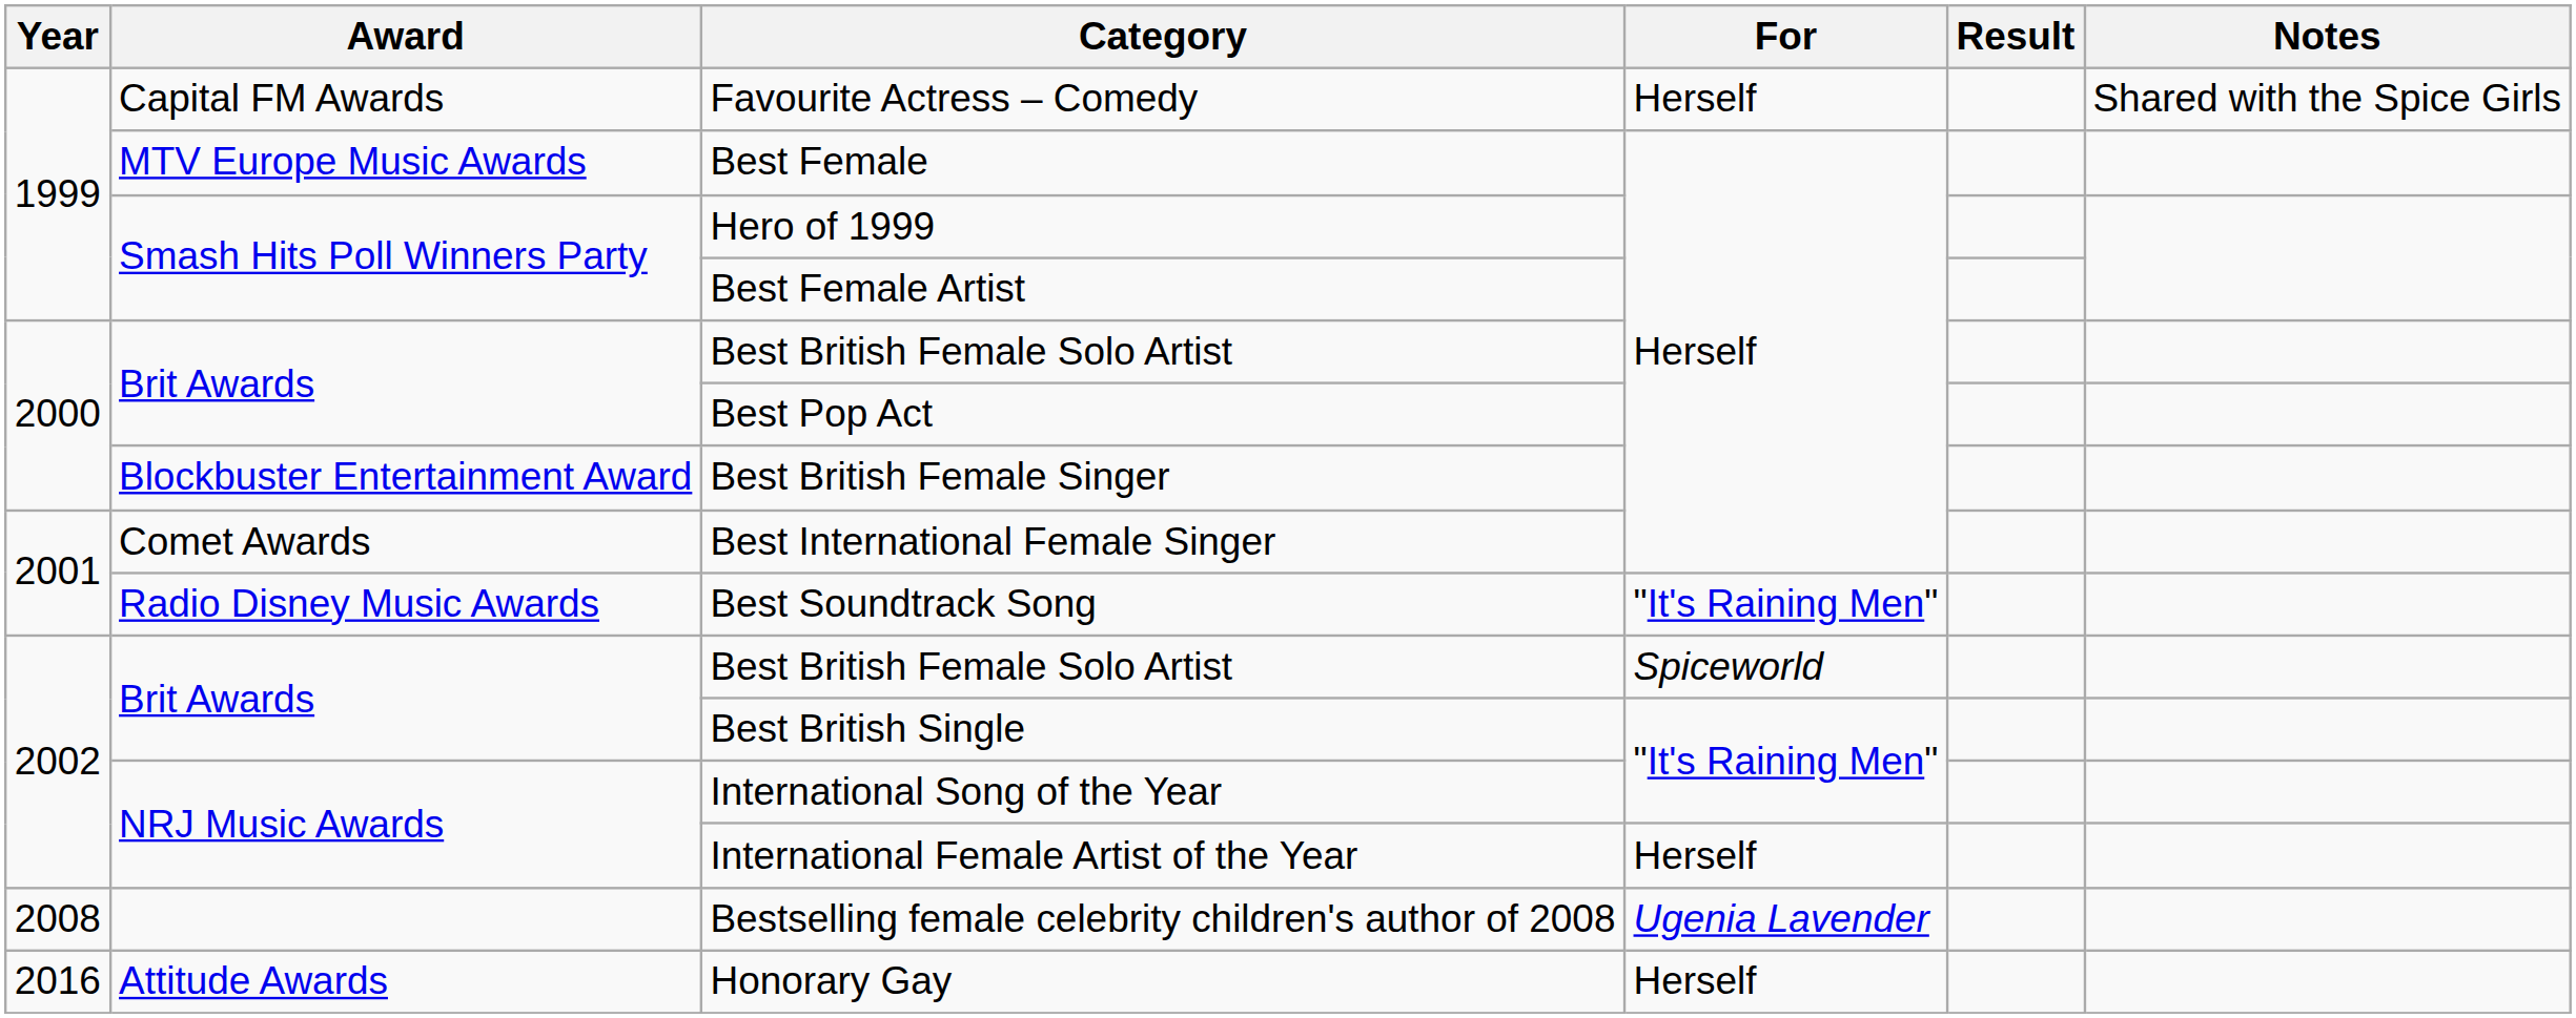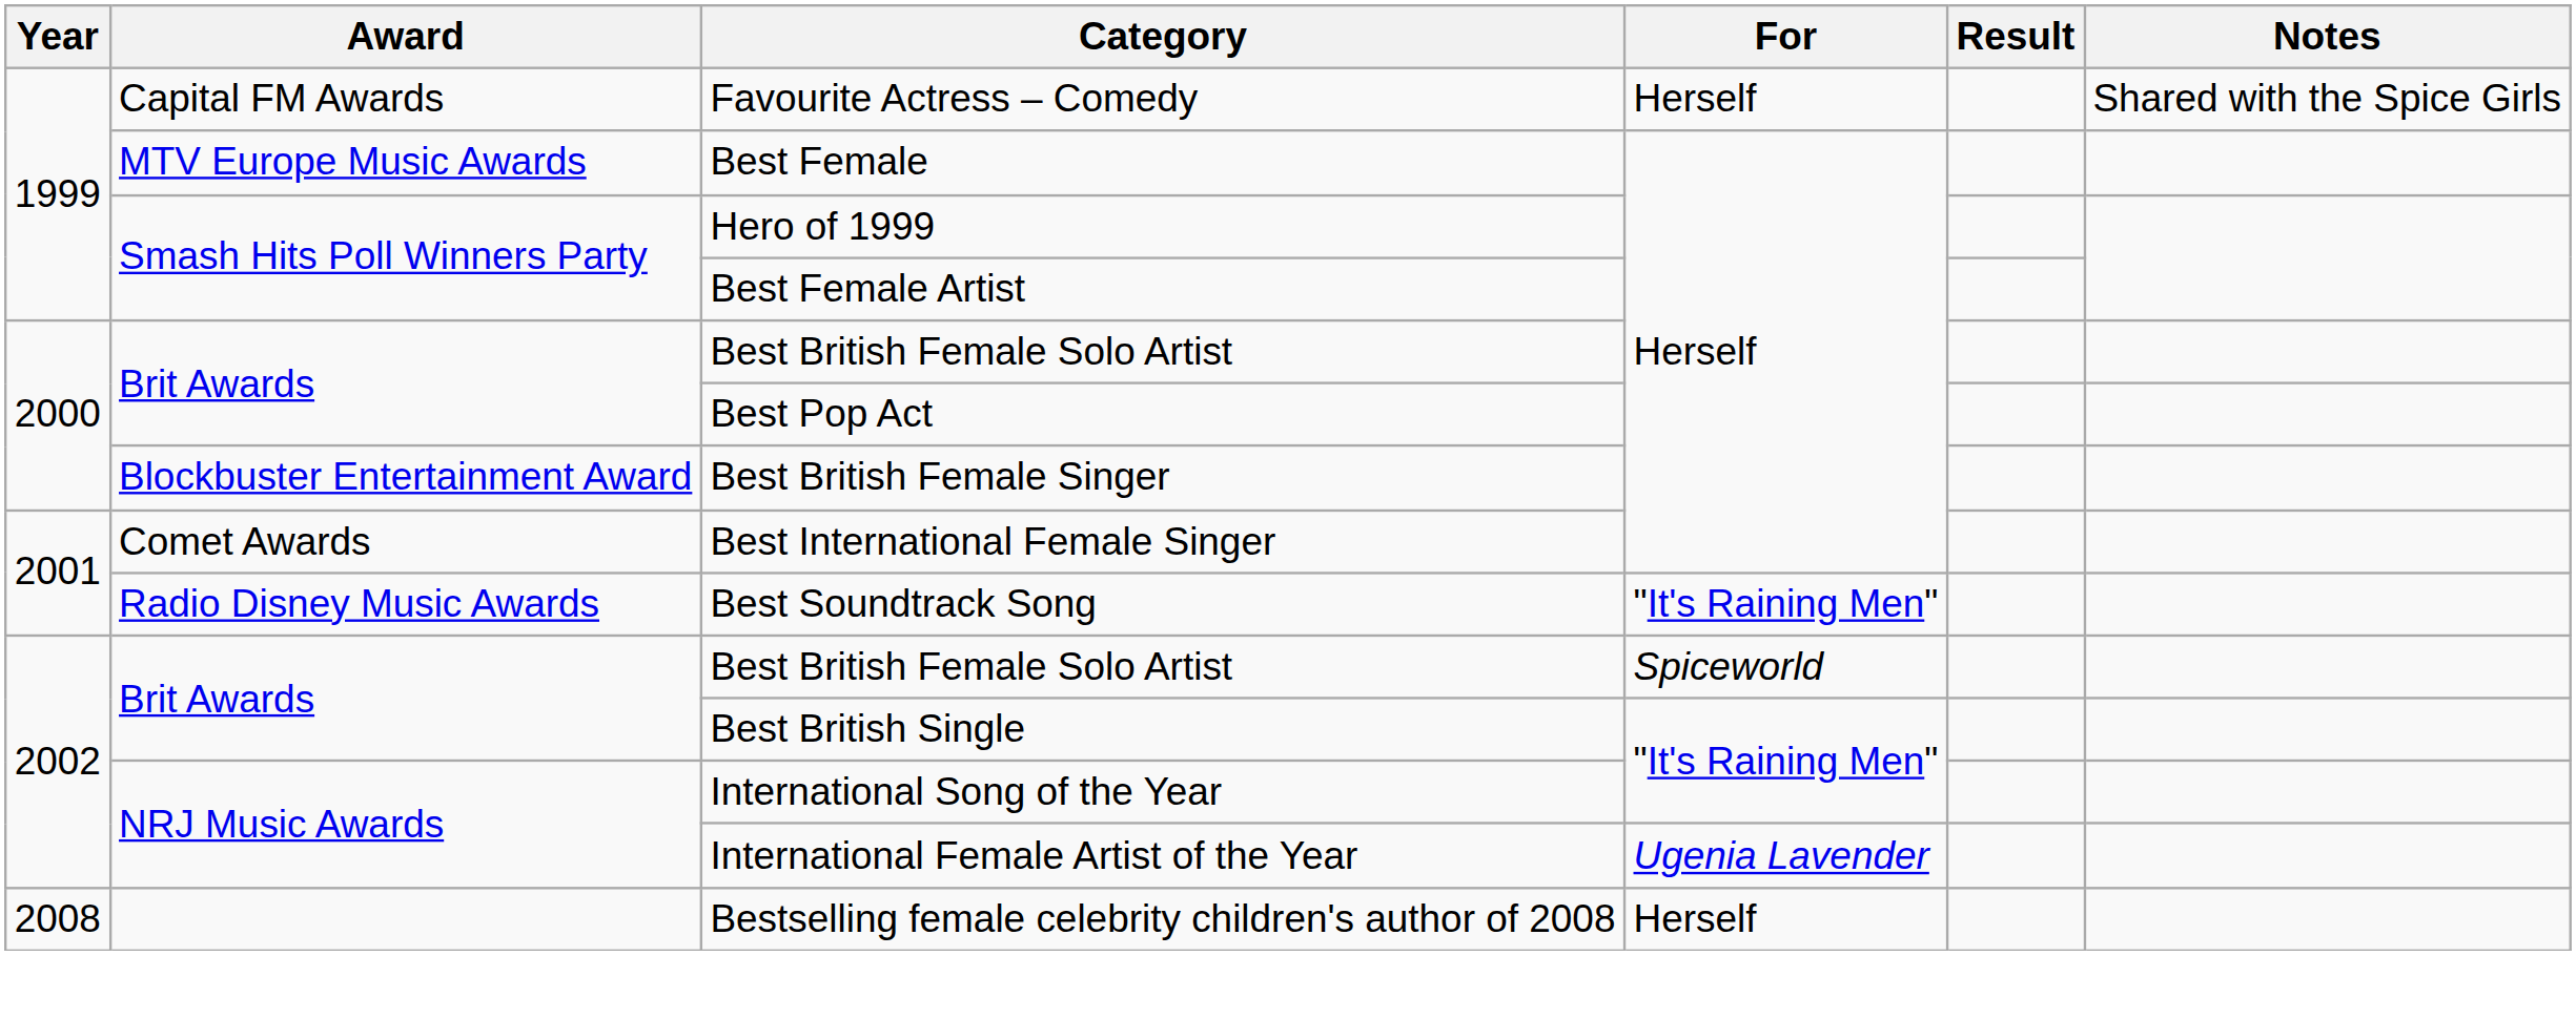International Female Artist of the Year | For: Herself -> Ugenia Lavender
Bestselling female celebrity children's author of 2008 | For: Ugenia Lavender -> Herself
- row: 2016 | Attitude Awards | Honorary Gay | Herself
